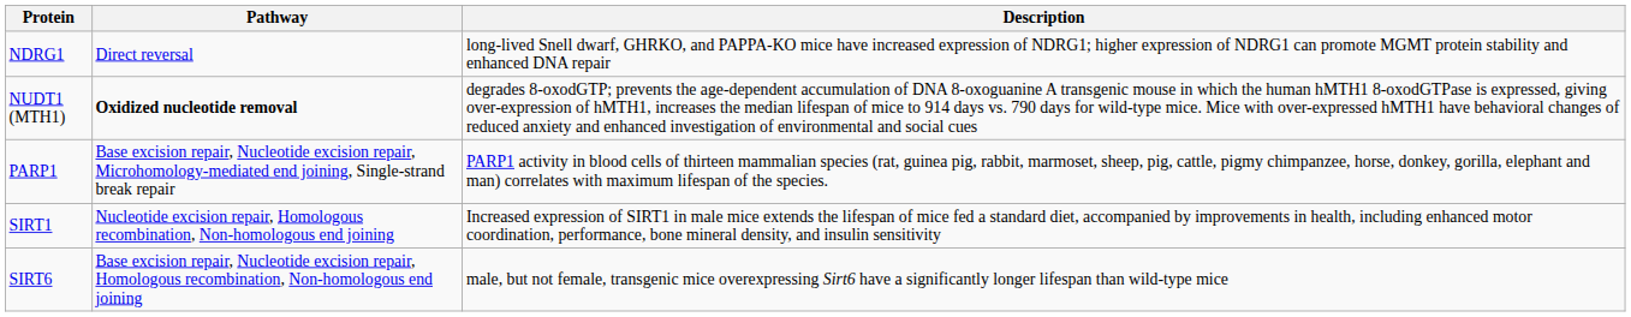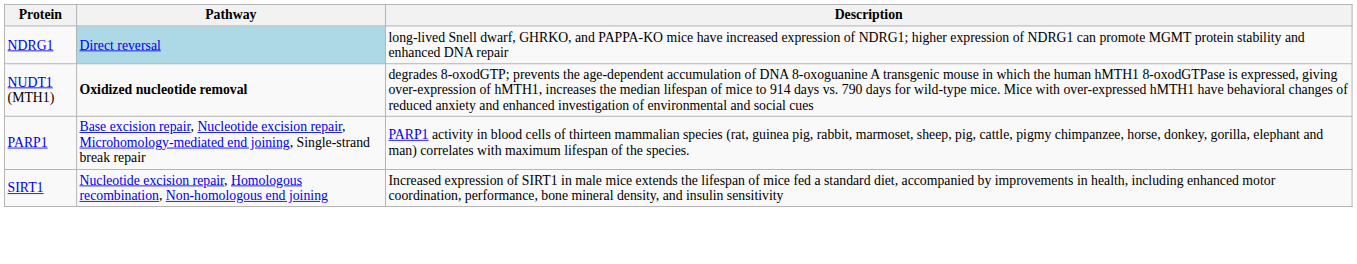NDRG1 | Pathway: no background -> lightblue background
- row: SIRT6 | Base excision repair, Nucleotide excision repair, Homologous recombination, Non-homologous end joining | male, but not female, transgenic mice overexpressing Sirt6 have a significantly longer lifespan than wild-type mice
